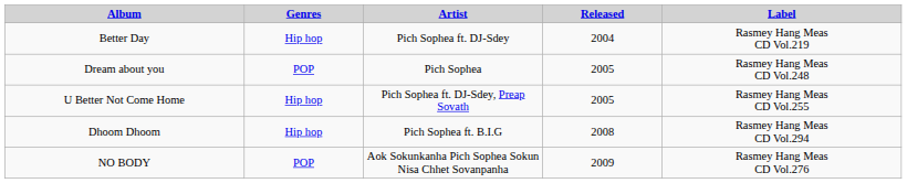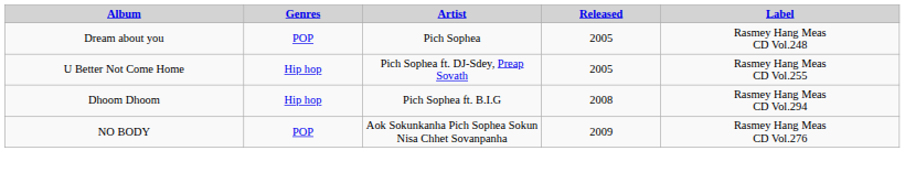- row: Better Day | Hip hop | Pich Sophea ft. DJ-Sdey | 2004 | Rasmey Hang Meas CD Vol.219
